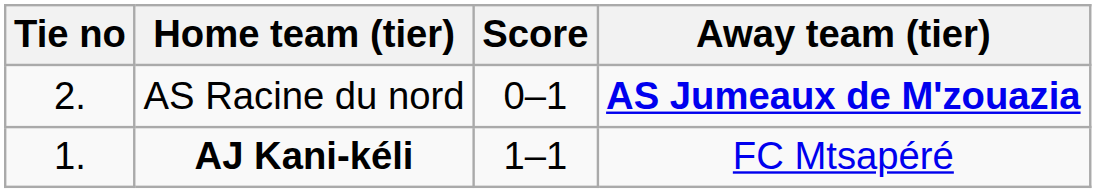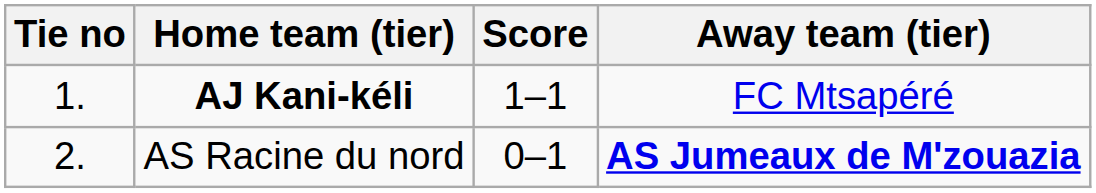rows swapped: AJ Kani-kéli <-> AS Racine du nord
